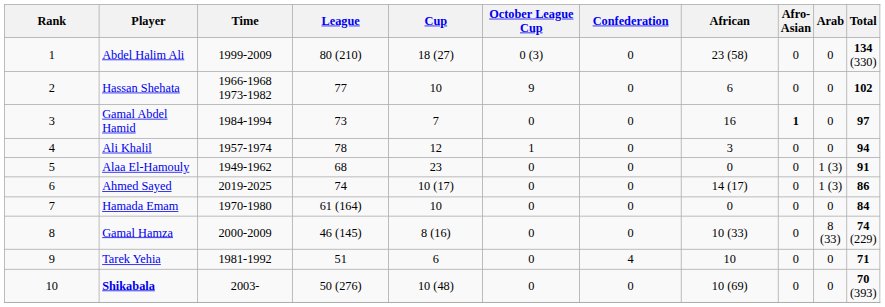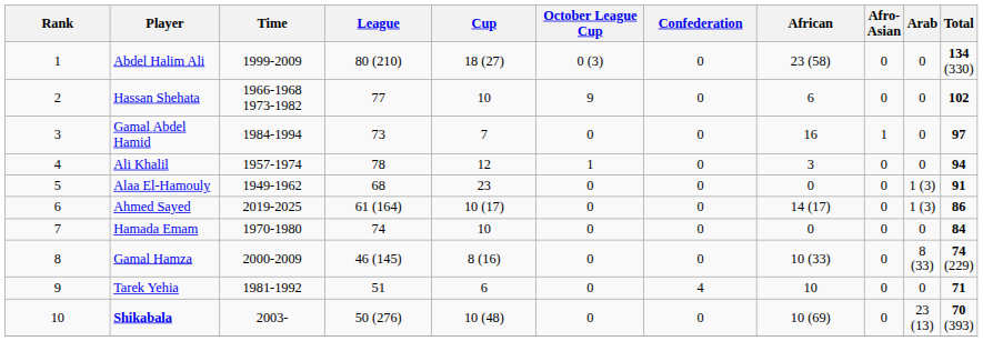Gamal Abdel Hamid | Afro-Asian: bold -> normal
Ahmed Sayed | League: 74 -> 61 (164)
Hamada Emam | League: 61 (164) -> 74
Shikabala | Arab: 0 -> 23 (13)
